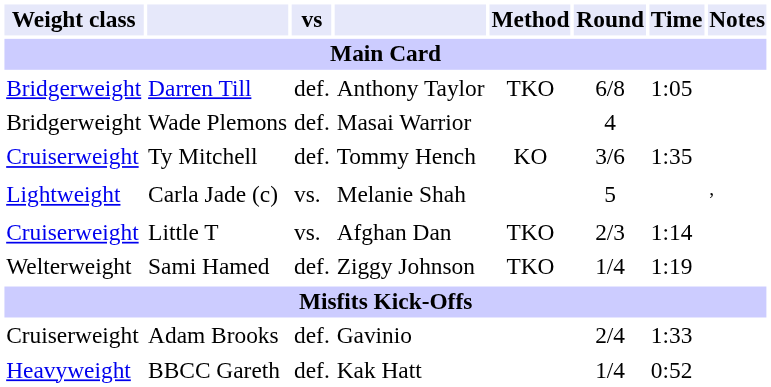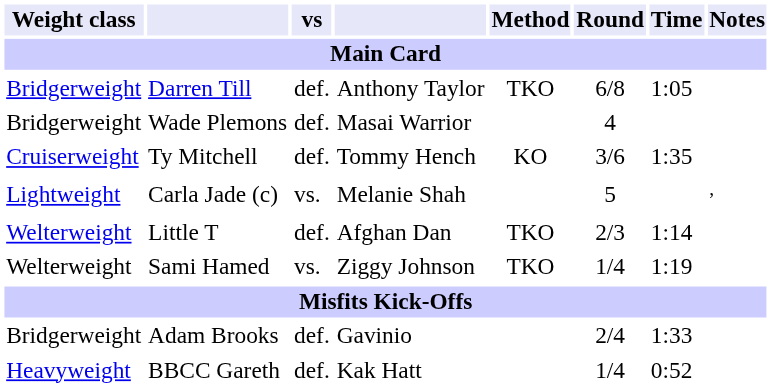Little T | Weight class: Cruiserweight -> Welterweight
Little T | vs: vs. -> def.
Sami Hamed | vs: def. -> vs.
Adam Brooks | Weight class: Cruiserweight -> Bridgerweight
